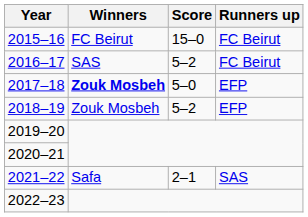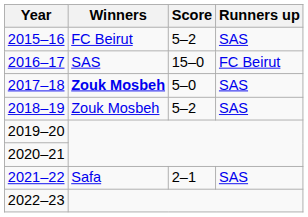2015–16 | Score: 15–0 -> 5–2
2015–16 | Runners up: FC Beirut -> SAS
2016–17 | Score: 5–2 -> 15–0
2017–18 | Runners up: EFP -> SAS
2018–19 | Runners up: EFP -> SAS
